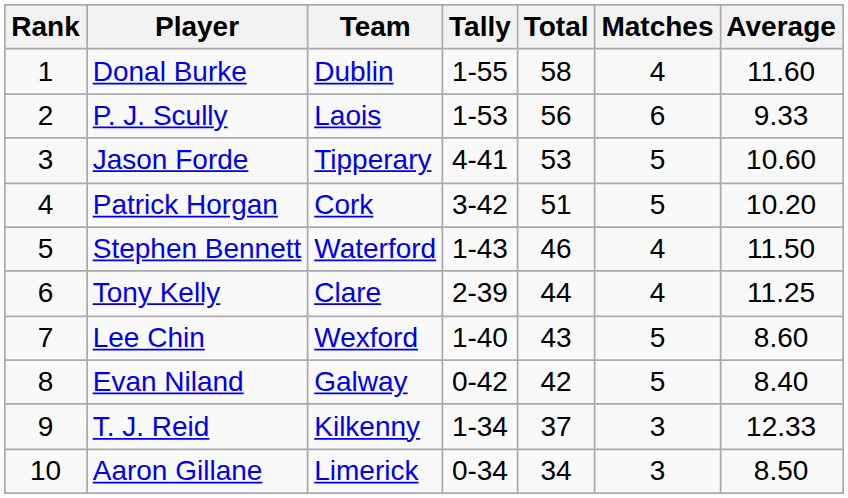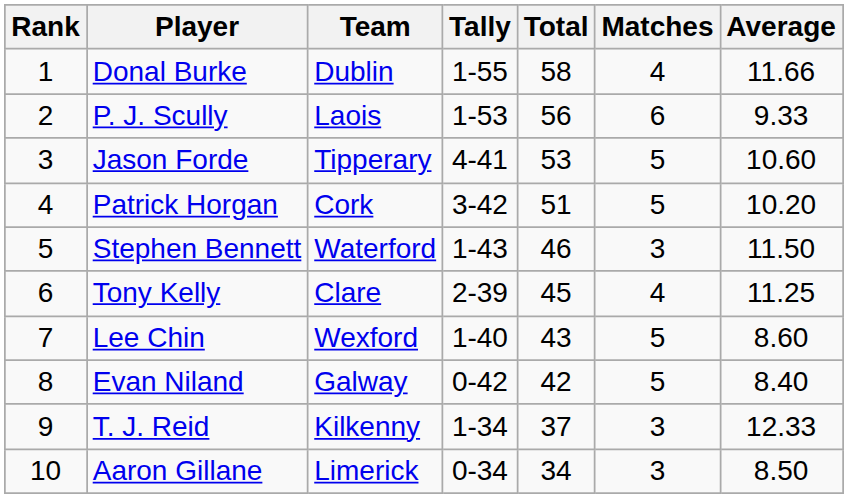Donal Burke | Average: 11.60 -> 11.66
Stephen Bennett | Matches: 4 -> 3
Tony Kelly | Total: 44 -> 45
